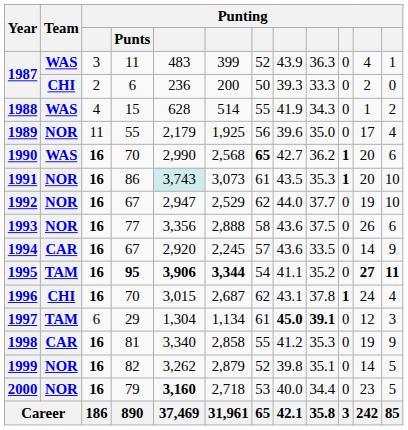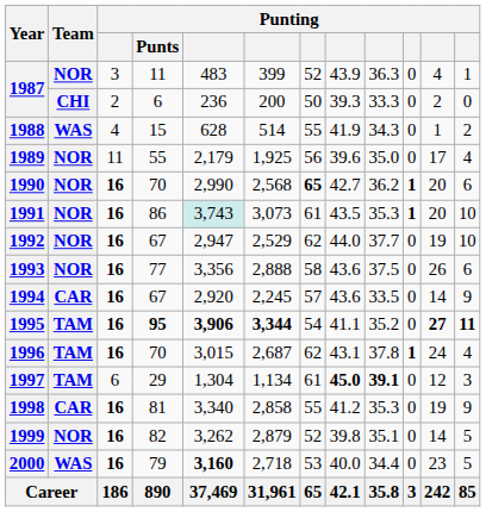1987 / 11 | Team: WAS -> NOR
1990 | Team: WAS -> NOR
1996 | Team: CHI -> TAM
2000 | Team: NOR -> WAS
